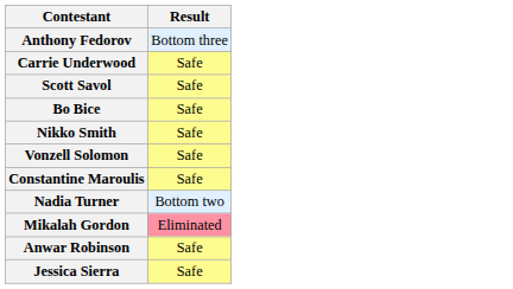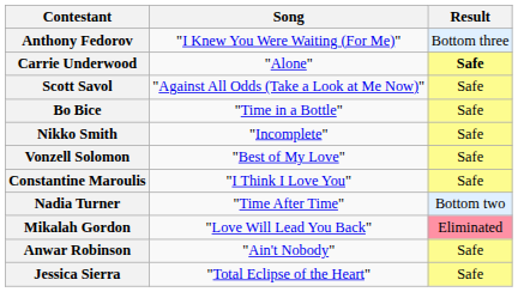+ column: Song | "I Knew You Were Waiting (For Me)" | "Alone" | "Against All Odds (Take a Look at Me Now)" | "Time in a Bottle" | "Incomplete" | "Best of My Love" | "I Think I Love You" | "Time After Time" | "Love Will Lead You Back" | "Ain't Nobody" | "Total Eclipse of the Heart"
Carrie Underwood | Result: normal -> bold
